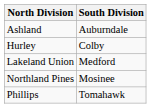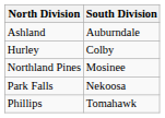- row: Lakeland Union | Medford
+ row: Park Falls | Nekoosa
